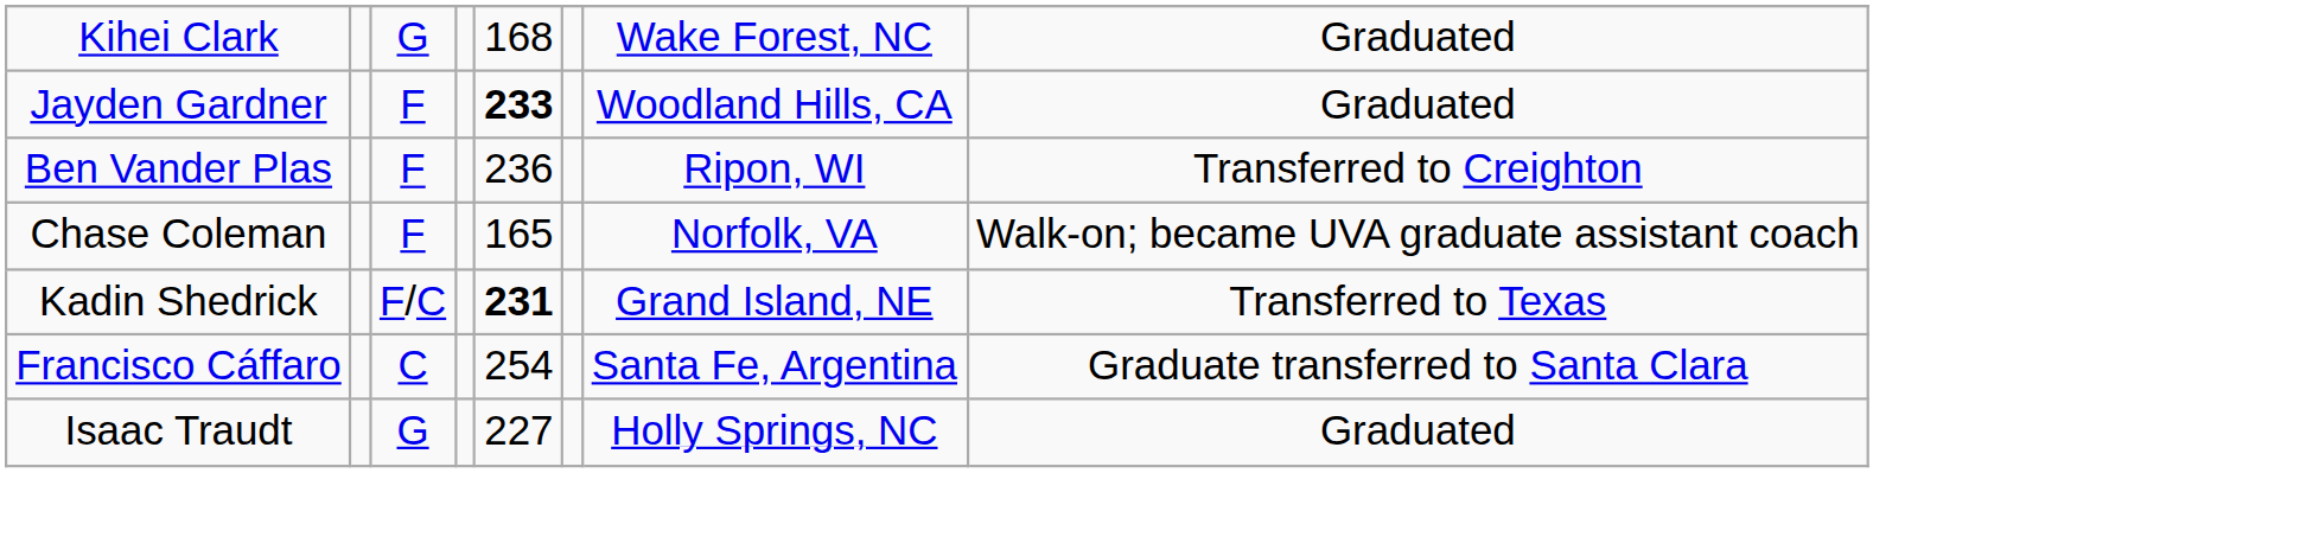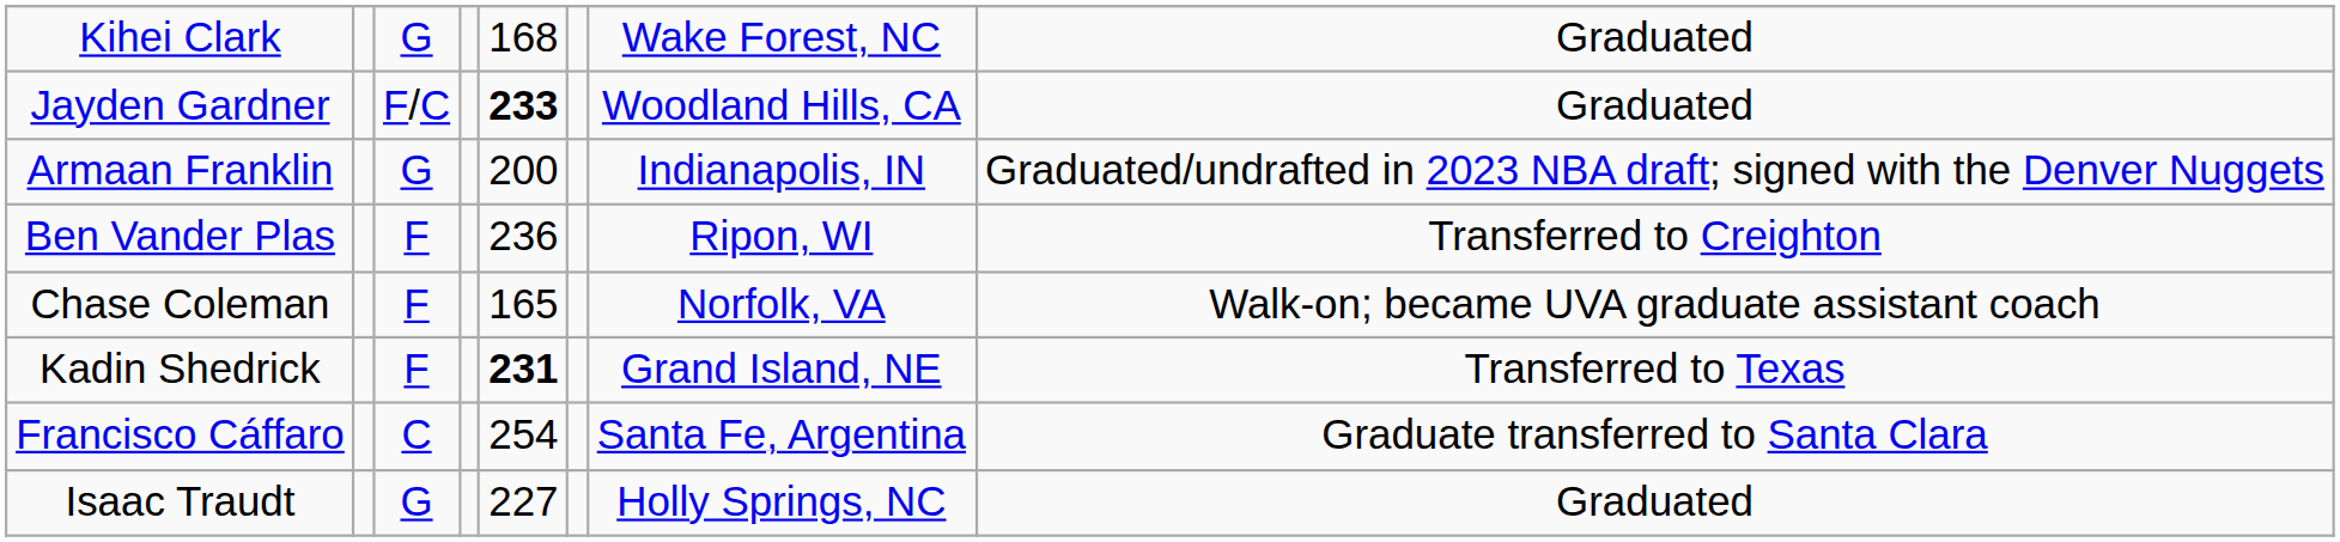Jayden Gardner | column 3: F -> F/C
+ row: Armaan Franklin | G | 200 | Indianapolis, IN | Graduated/undrafted in 2023 NBA draft; signed with the Denver Nuggets
Kadin Shedrick | column 3: F/C -> F
